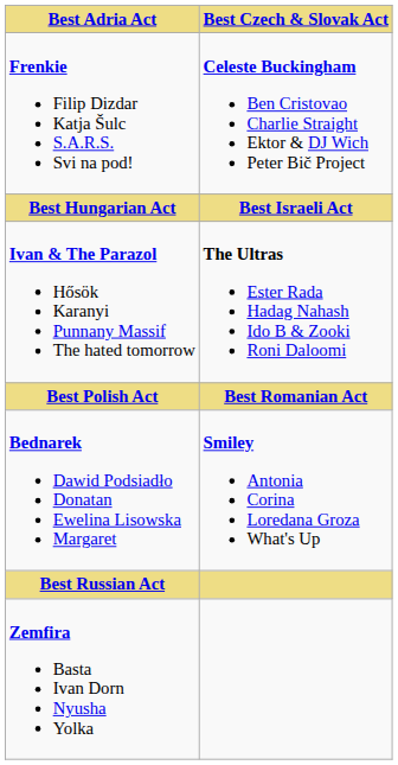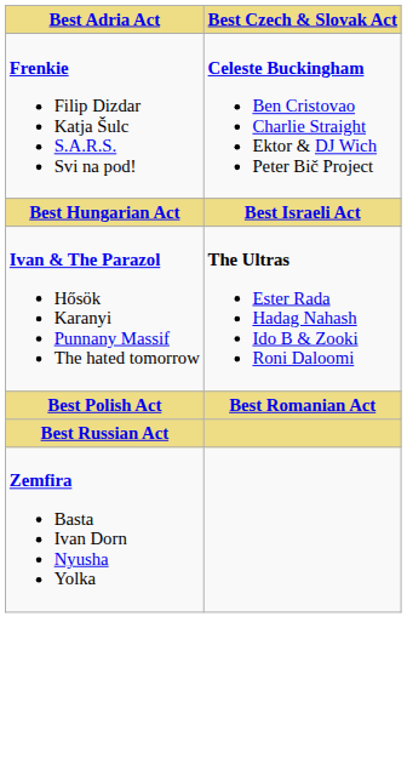- row: Bednarek Dawid Podsiadło Donatan Ewelina Lisowska Margaret | Smiley Antonia Corina Loredana Groza What's Up
